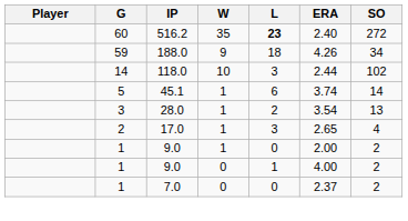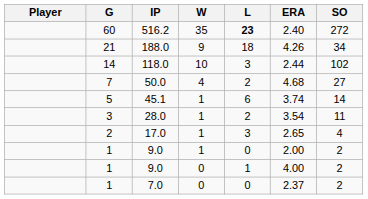188.0 | G: 59 -> 21
+ row: 7 | 50.0 | 4 | 2 | 4.68 | 27
28.0 | SO: 13 -> 11
